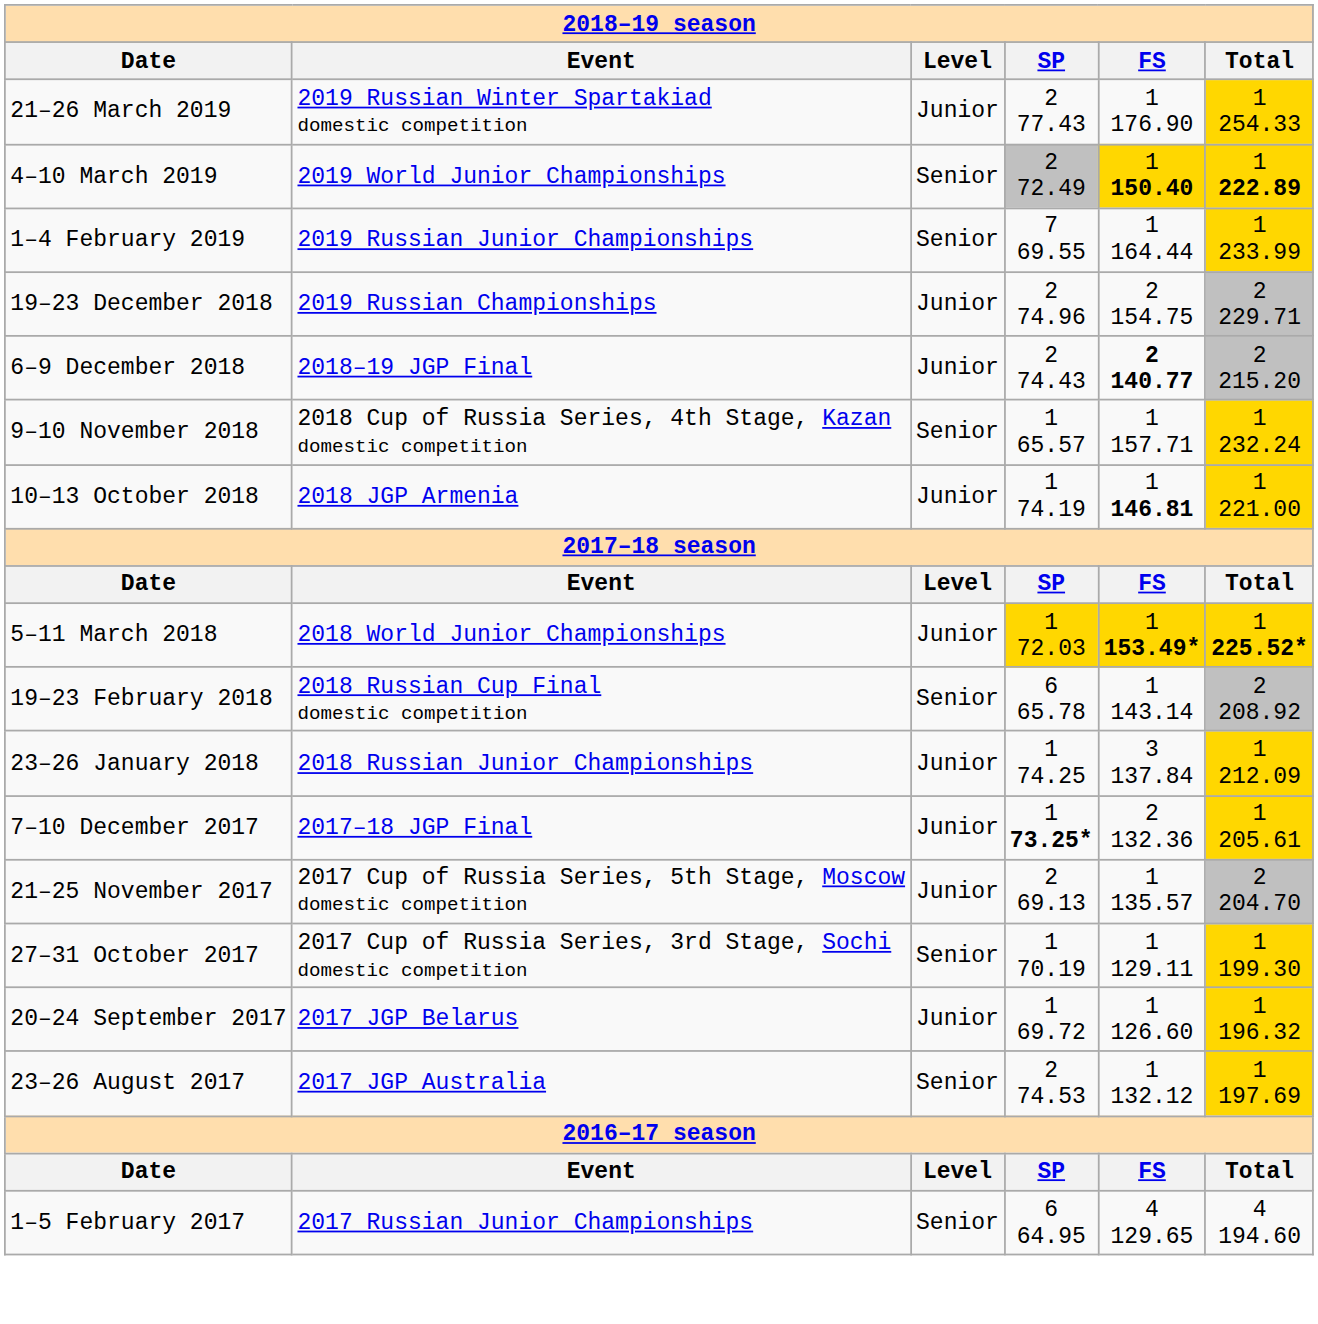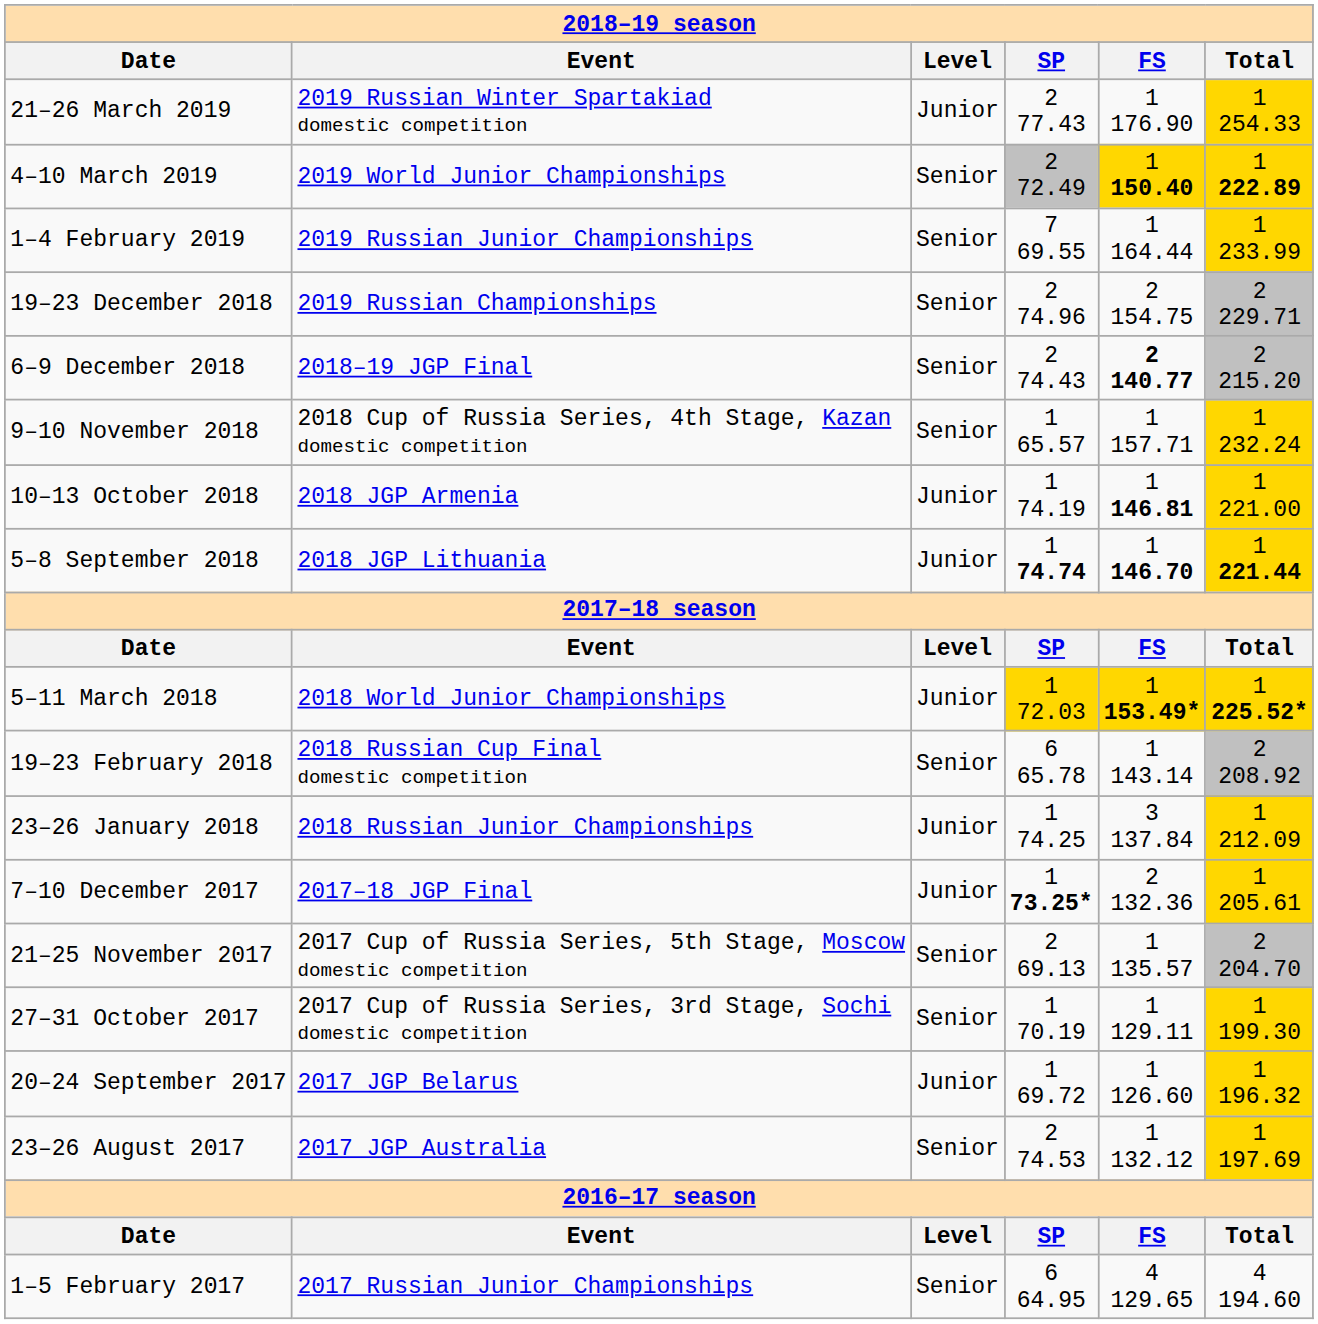19–23 December 2018 | Level: Junior -> Senior
6–9 December 2018 | Level: Junior -> Senior
+ row: 5–8 September 2018 | 2018 JGP Lithuania | Junior | 1 74.74 | 1 146.70 | 1 221.44
21–25 November 2017 | Level: Junior -> Senior
